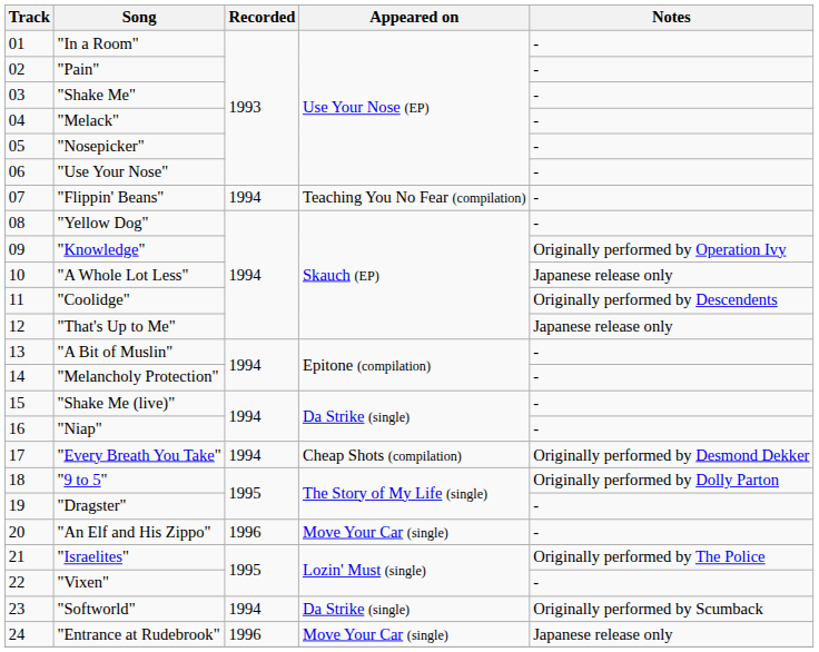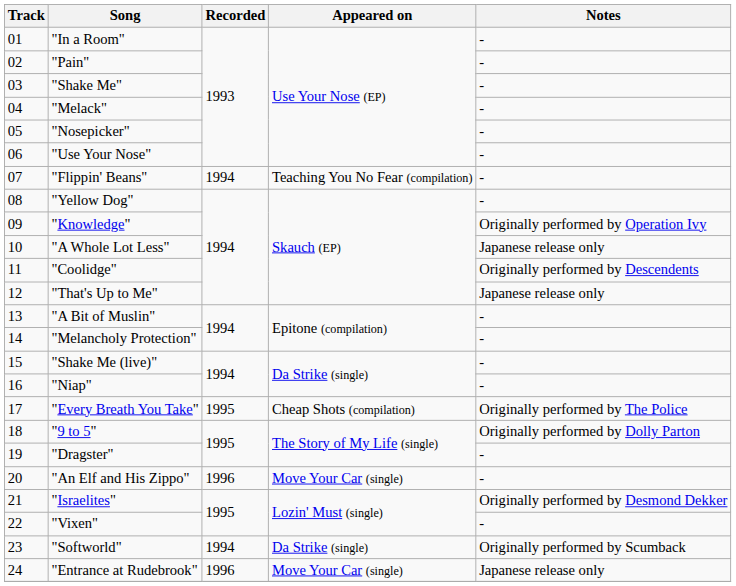"Every Breath You Take" | Recorded: 1994 -> 1995
"Every Breath You Take" | Notes: Originally performed by Desmond Dekker -> Originally performed by The Police
"Israelites" | Notes: Originally performed by The Police -> Originally performed by Desmond Dekker
